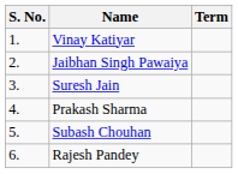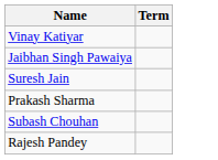- column: S. No. | 1. | 2. | 3. | 4. | 5. | 6.
